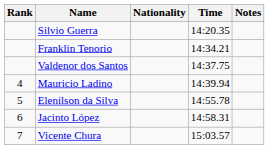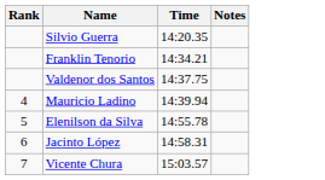- column: Nationality
